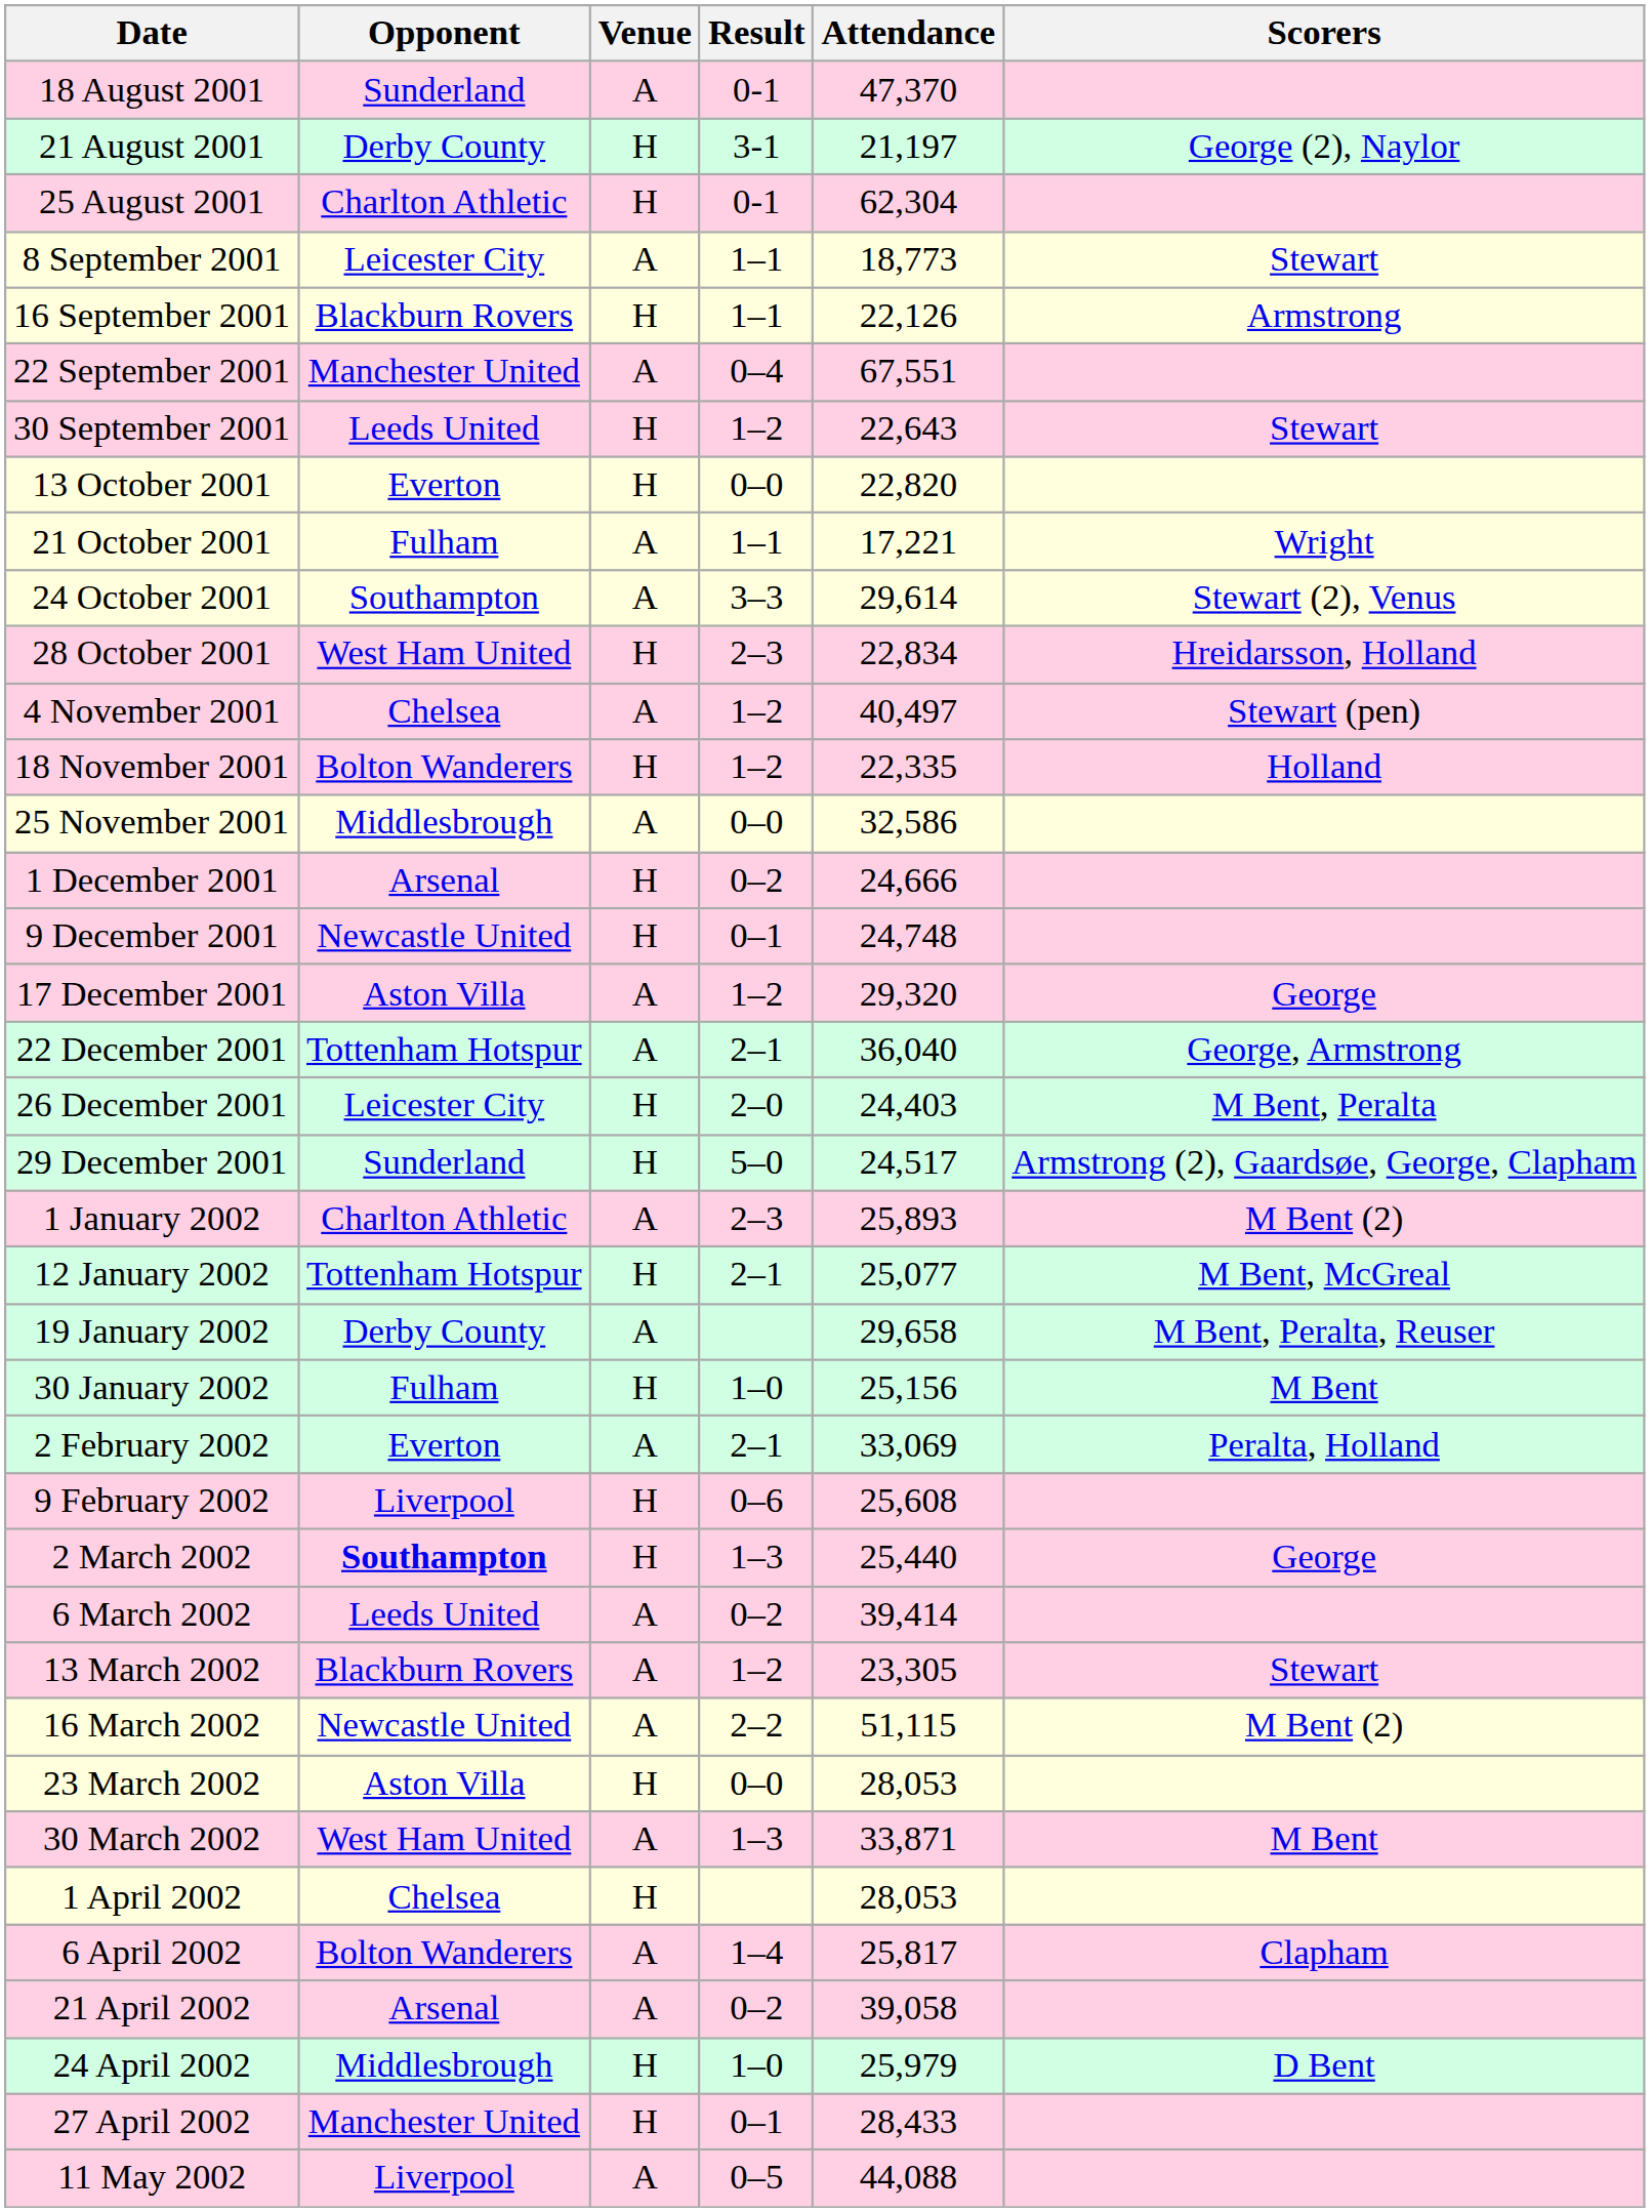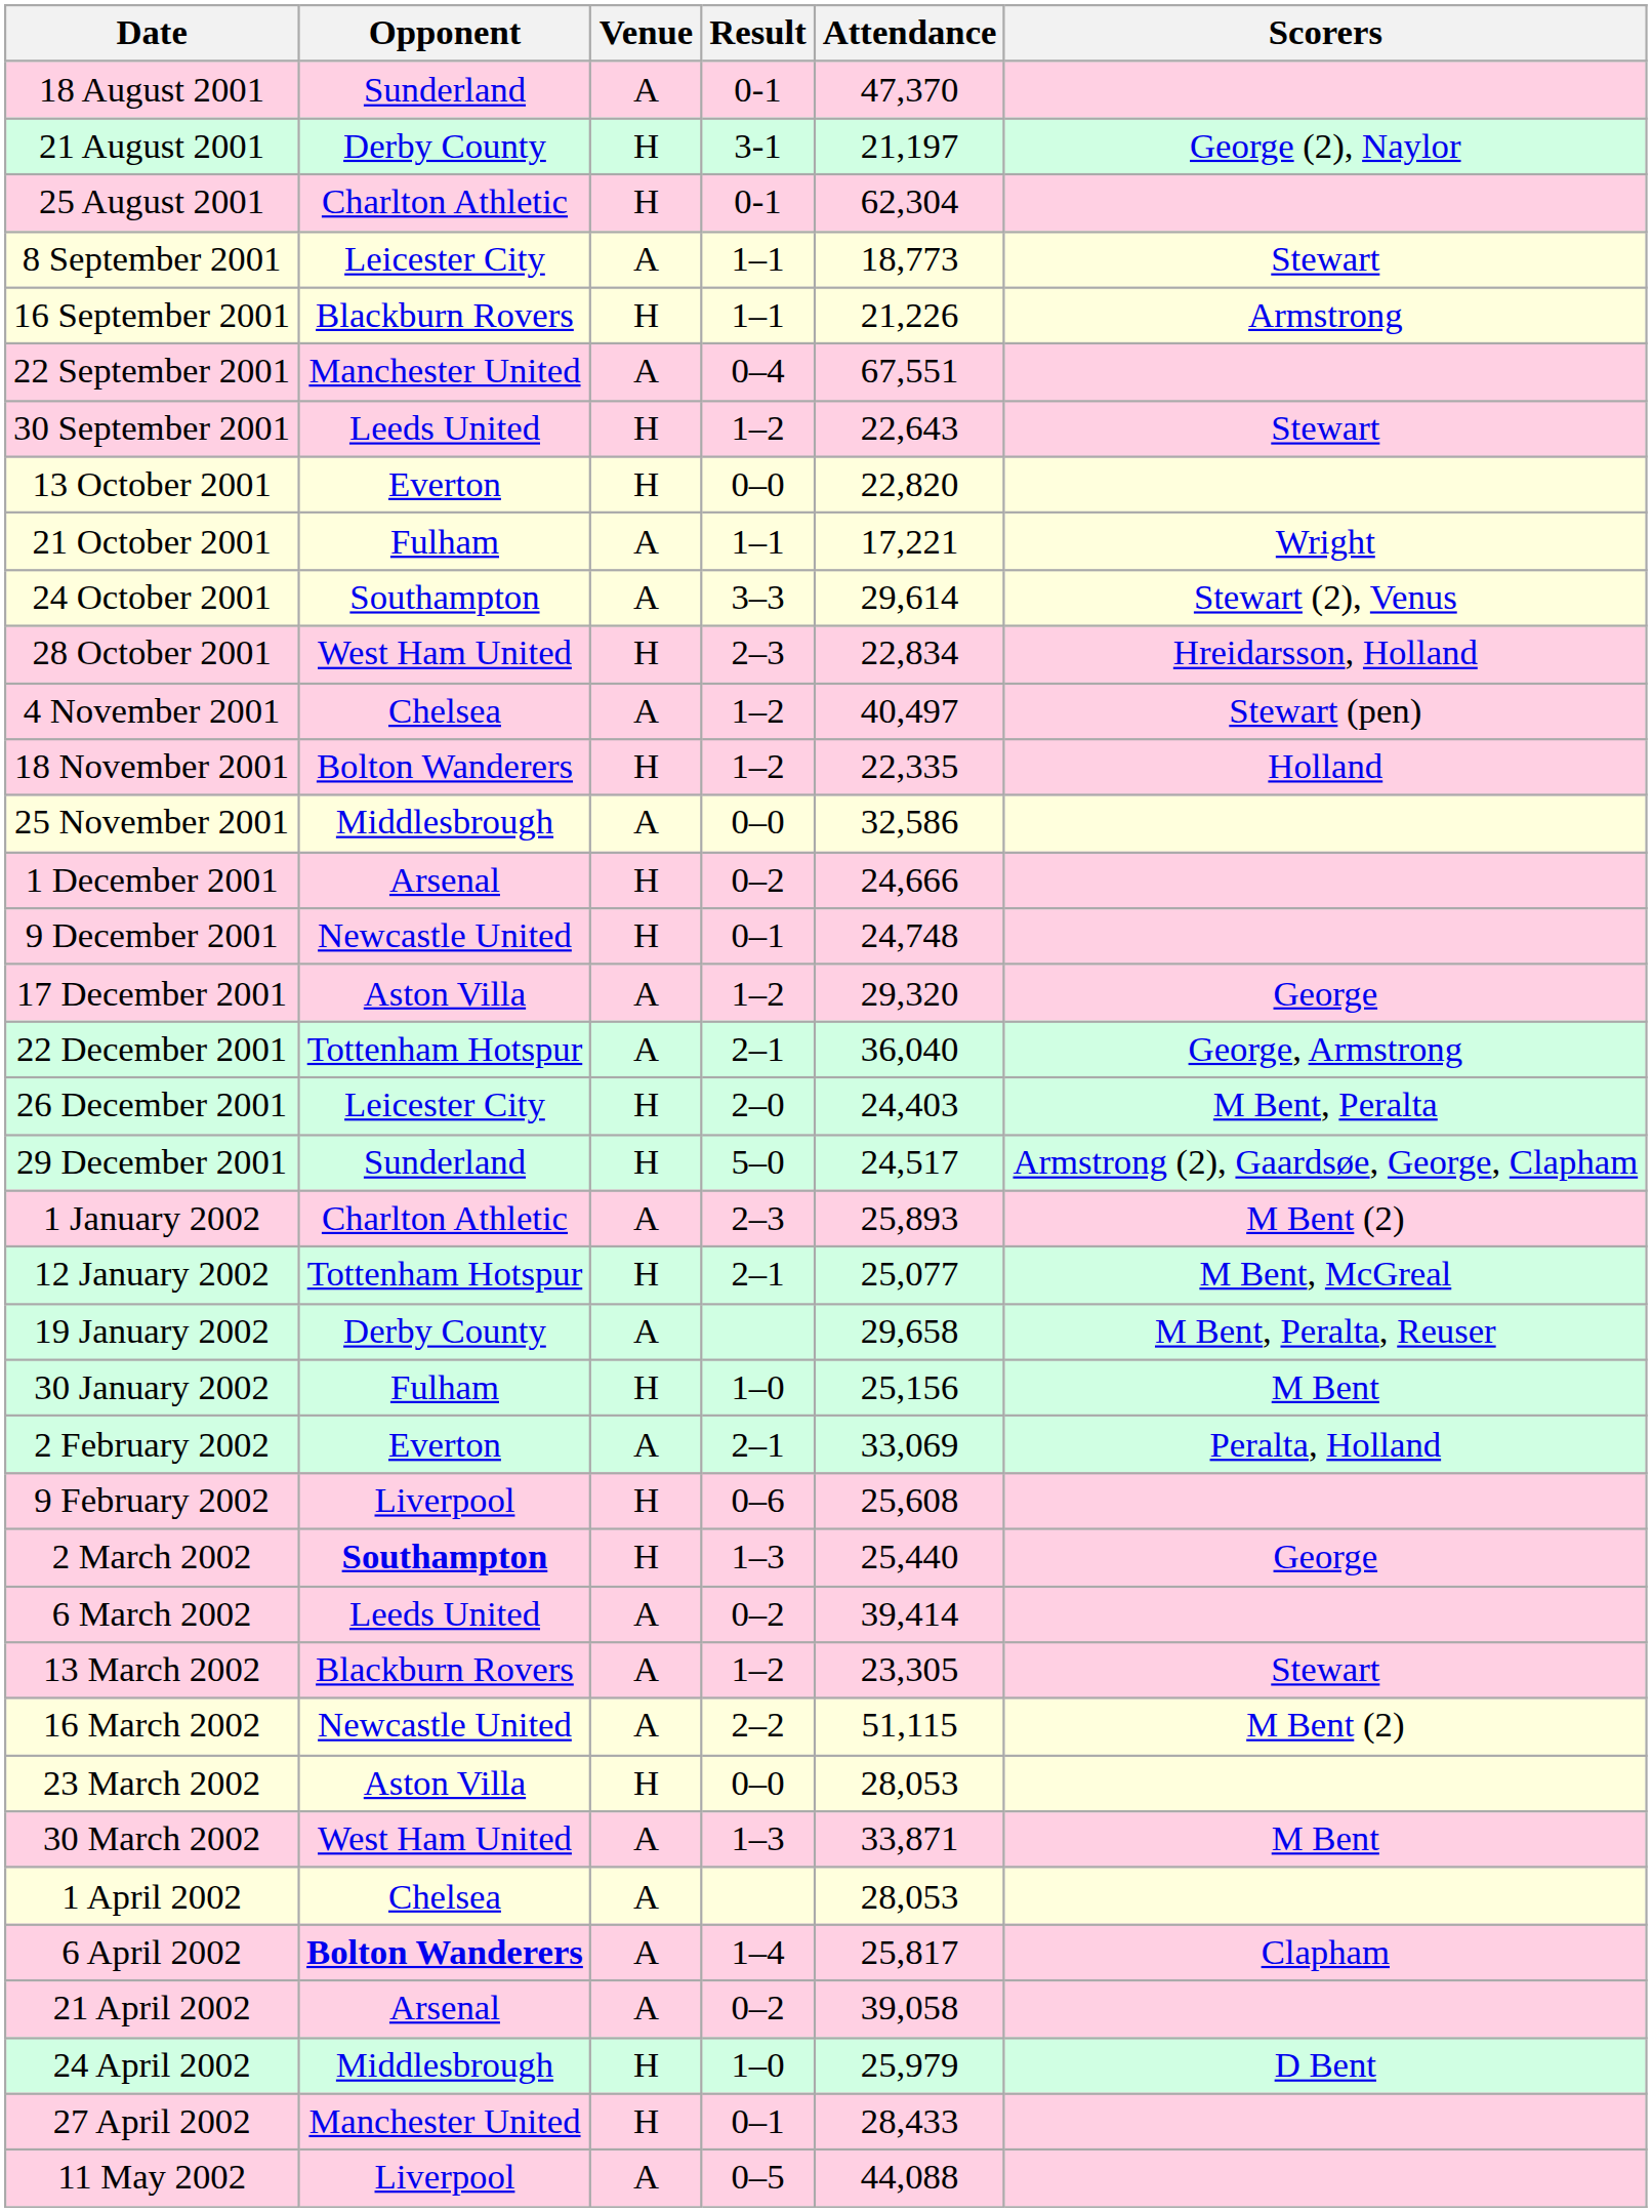16 September 2001 | Attendance: 22,126 -> 21,226
1 April 2002 | Venue: H -> A
6 April 2002 | Opponent: normal -> bold
